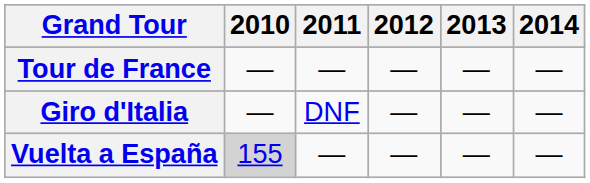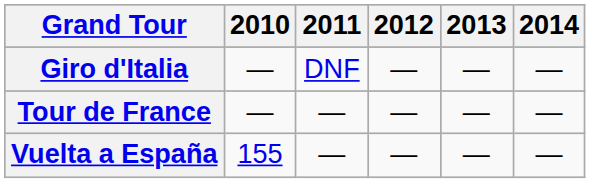rows swapped: Giro d'Italia <-> Tour de France
Vuelta a España | 2010: lightgrey background -> no background
